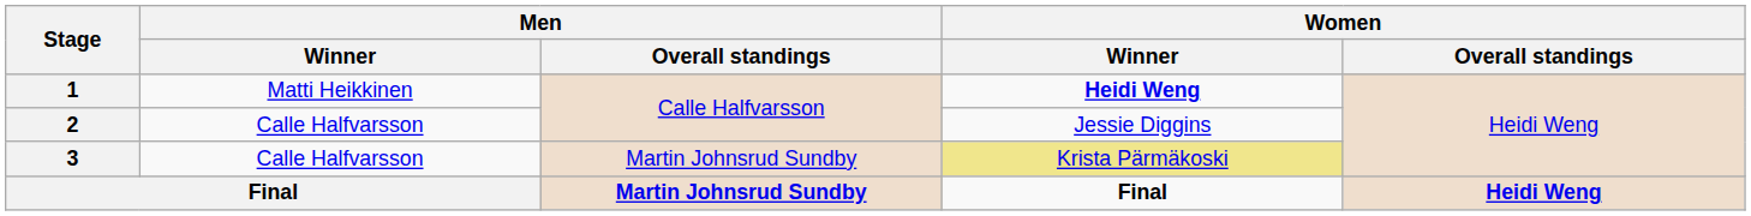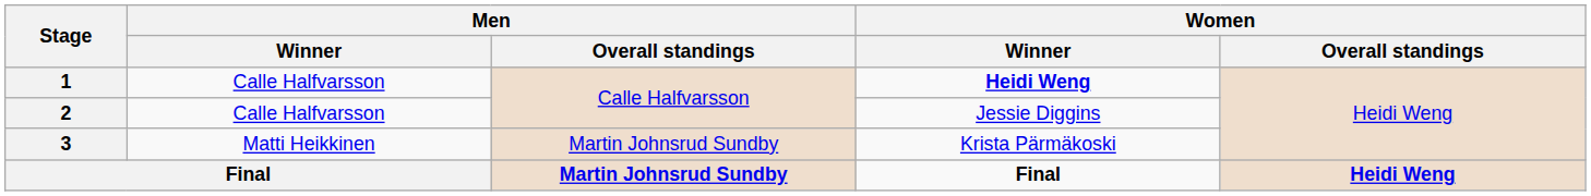1 | Men / Winner: Matti Heikkinen -> Calle Halfvarsson
3 | Men / Winner: Calle Halfvarsson -> Matti Heikkinen
3 | Women / Winner: khaki background -> no background
